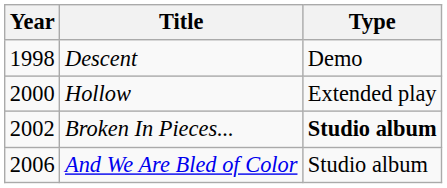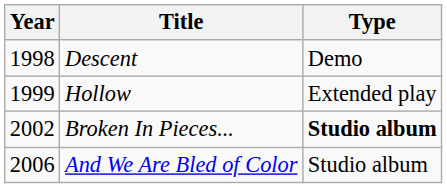Hollow | Year: 2000 -> 1999
